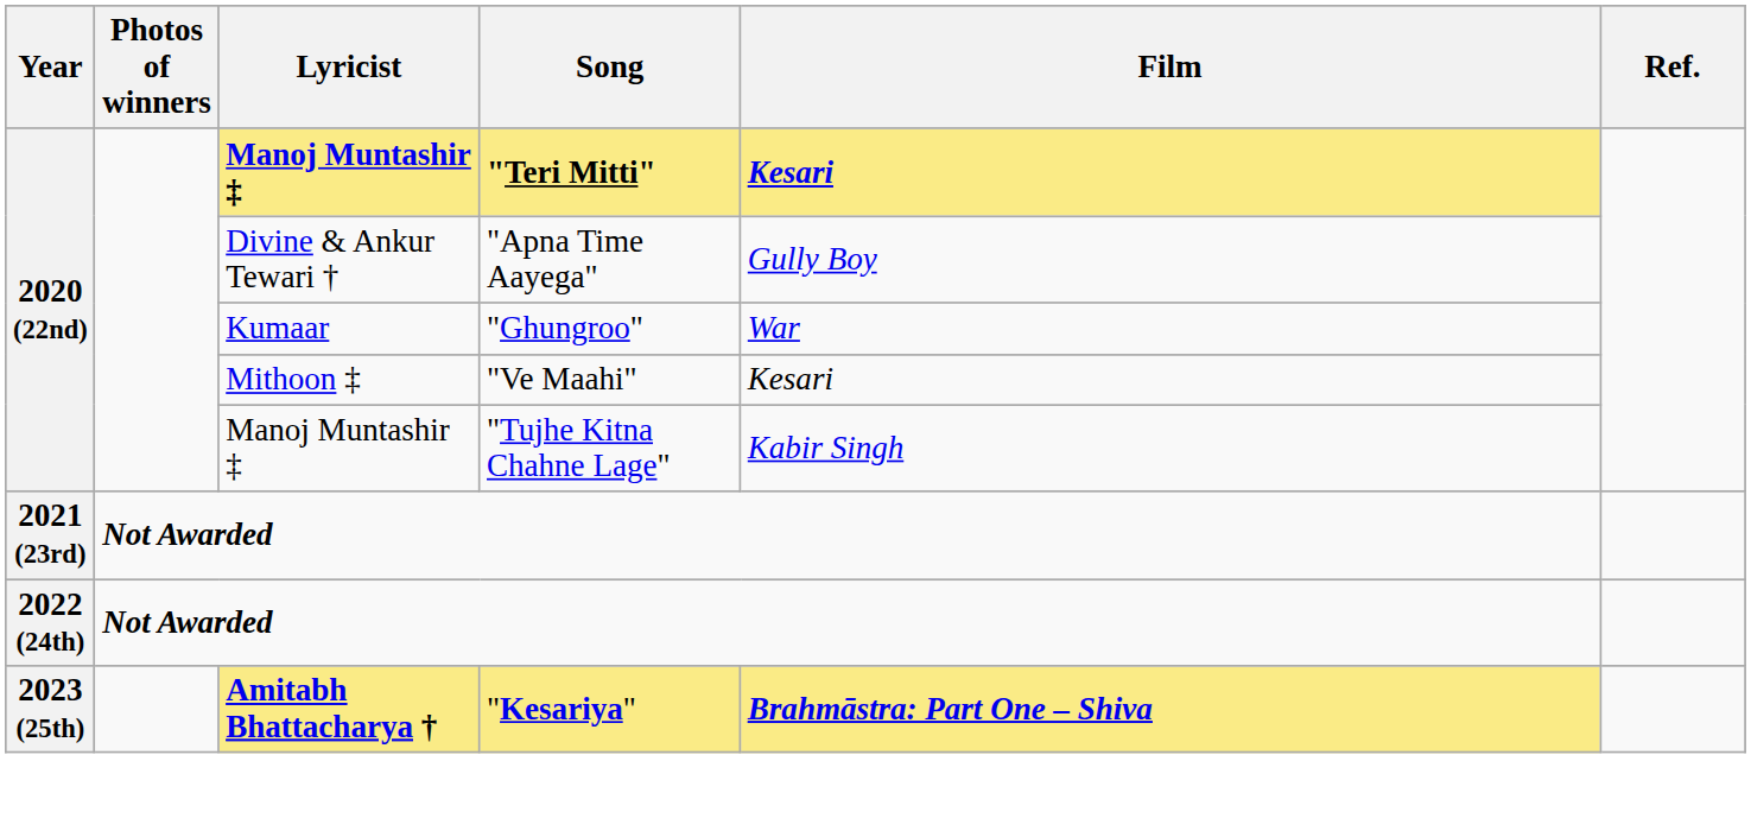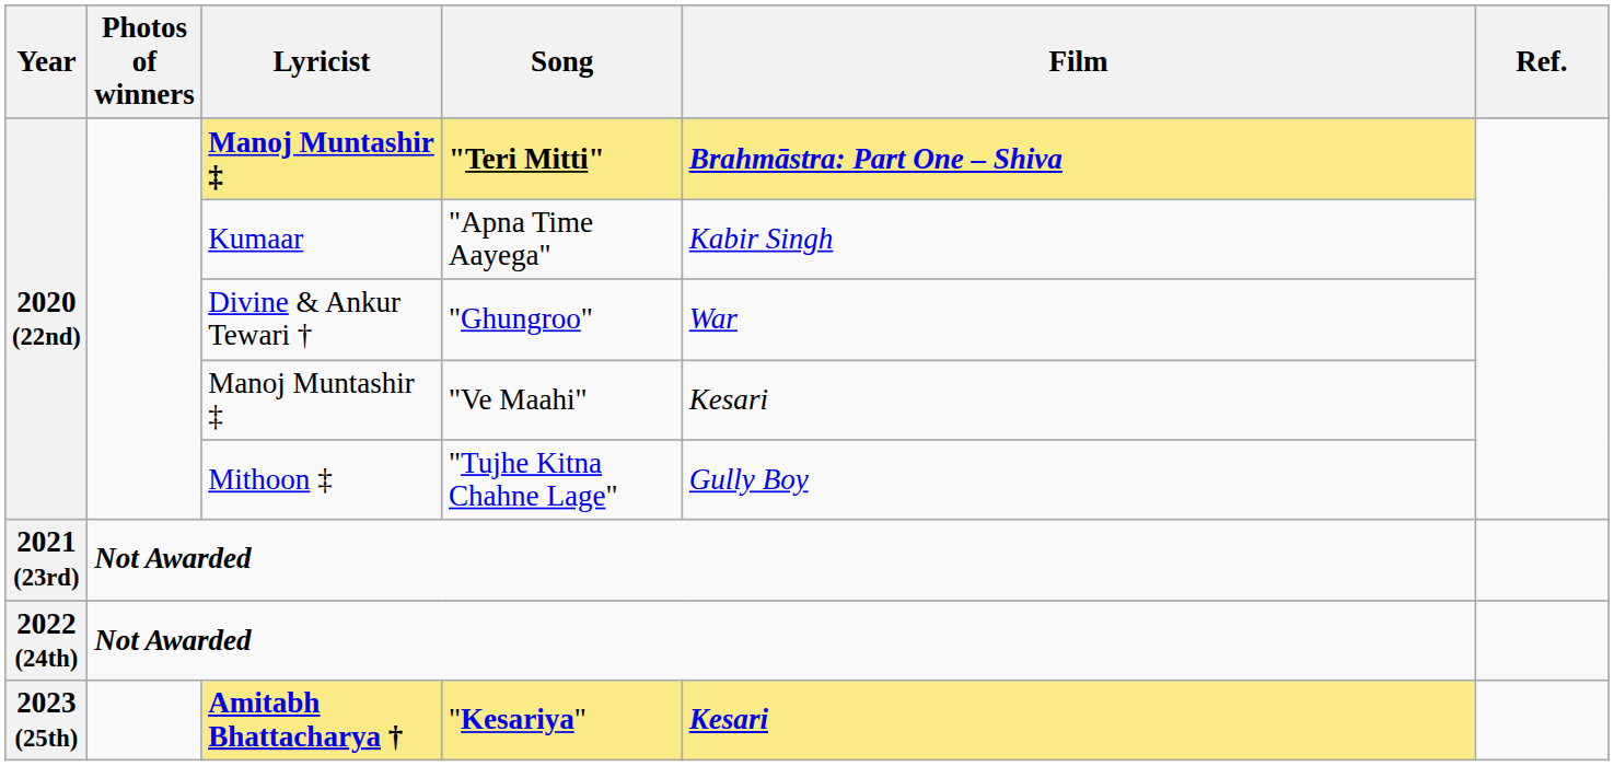"Teri Mitti" | Film: Kesari -> Brahmāstra: Part One – Shiva
"Apna Time Aayega" | Lyricist: Divine & Ankur Tewari † -> Kumaar
"Apna Time Aayega" | Film: Gully Boy -> Kabir Singh
"Ghungroo" | Lyricist: Kumaar -> Divine & Ankur Tewari †
"Ve Maahi" | Lyricist: Mithoon ‡ -> Manoj Muntashir ‡
"Tujhe Kitna Chahne Lage" | Lyricist: Manoj Muntashir ‡ -> Mithoon ‡
"Tujhe Kitna Chahne Lage" | Film: Kabir Singh -> Gully Boy
"Kesariya" | Film: Brahmāstra: Part One – Shiva -> Kesari
